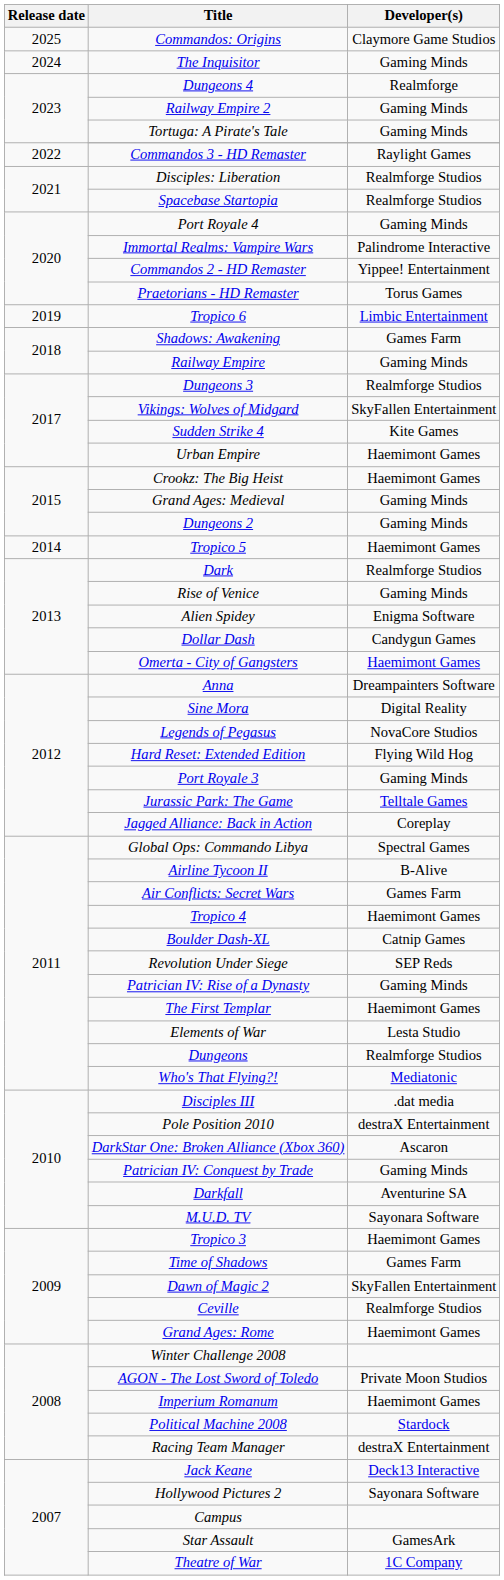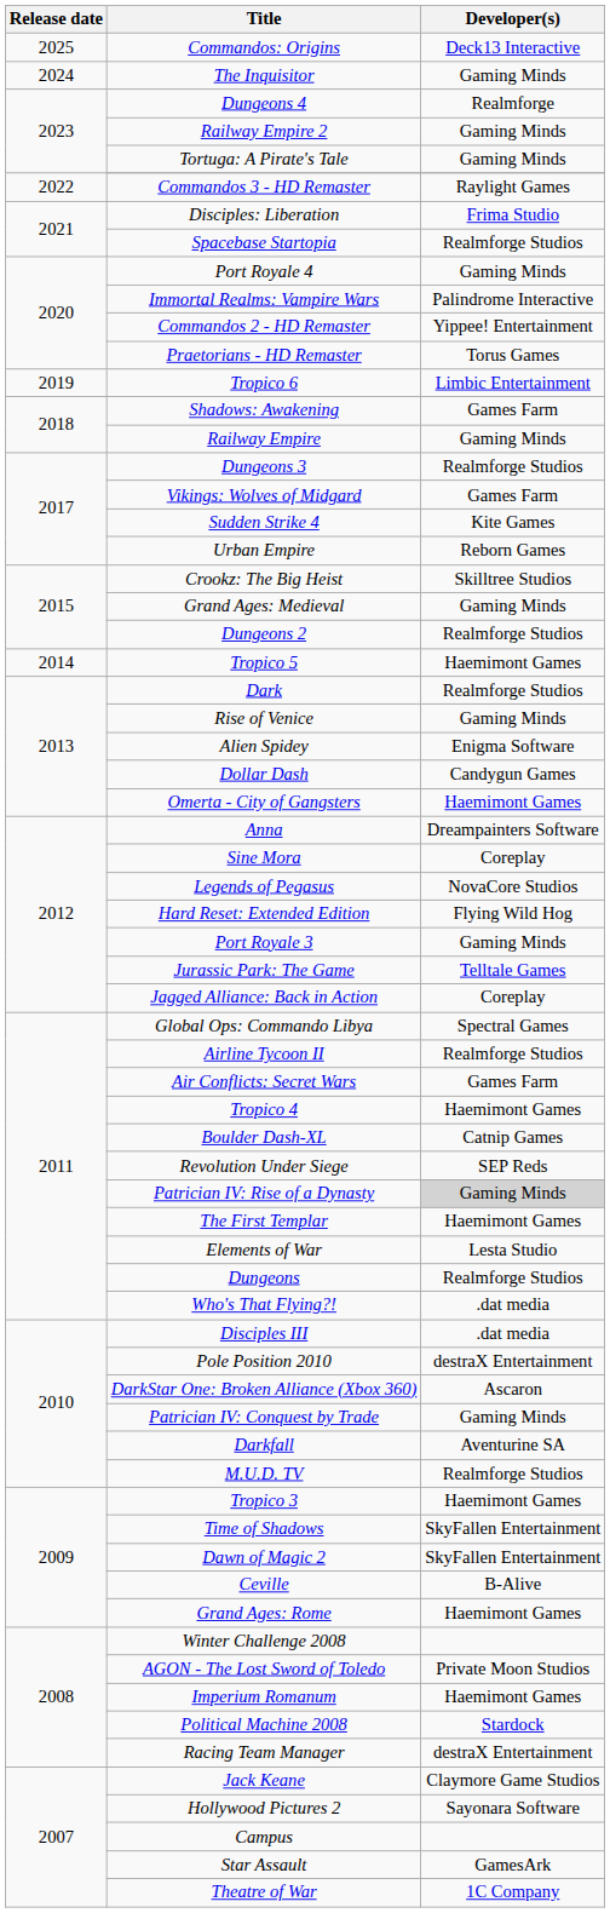Commandos: Origins | Developer(s): Claymore Game Studios -> Deck13 Interactive
Disciples: Liberation | Developer(s): Realmforge Studios -> Frima Studio
Vikings: Wolves of Midgard | Developer(s): SkyFallen Entertainment -> Games Farm
Urban Empire | Developer(s): Haemimont Games -> Reborn Games
Crookz: The Big Heist | Developer(s): Haemimont Games -> Skilltree Studios
Dungeons 2 | Developer(s): Gaming Minds -> Realmforge Studios
Sine Mora | Developer(s): Digital Reality -> Coreplay
Airline Tycoon II | Developer(s): B-Alive -> Realmforge Studios
Patrician IV: Rise of a Dynasty | Developer(s): no background -> lightgrey background
Who's That Flying?! | Developer(s): Mediatonic -> .dat media
M.U.D. TV | Developer(s): Sayonara Software -> Realmforge Studios
Time of Shadows | Developer(s): Games Farm -> SkyFallen Entertainment
Ceville | Developer(s): Realmforge Studios -> B-Alive
Jack Keane | Developer(s): Deck13 Interactive -> Claymore Game Studios
